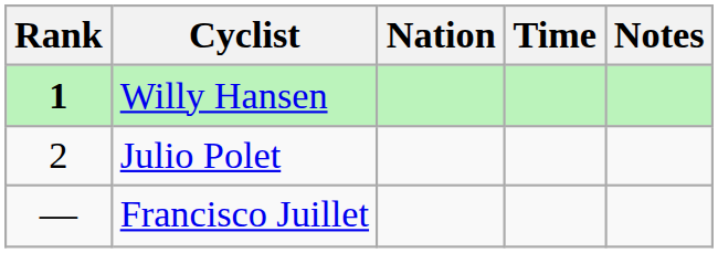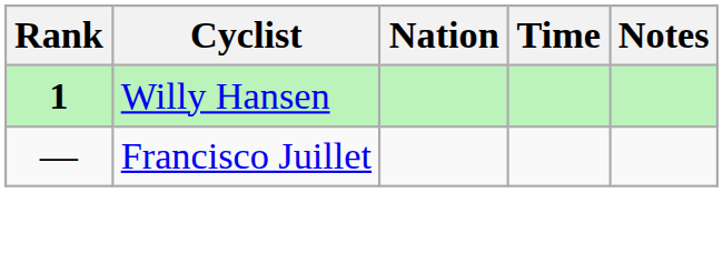- row: 2 | Julio Polet
